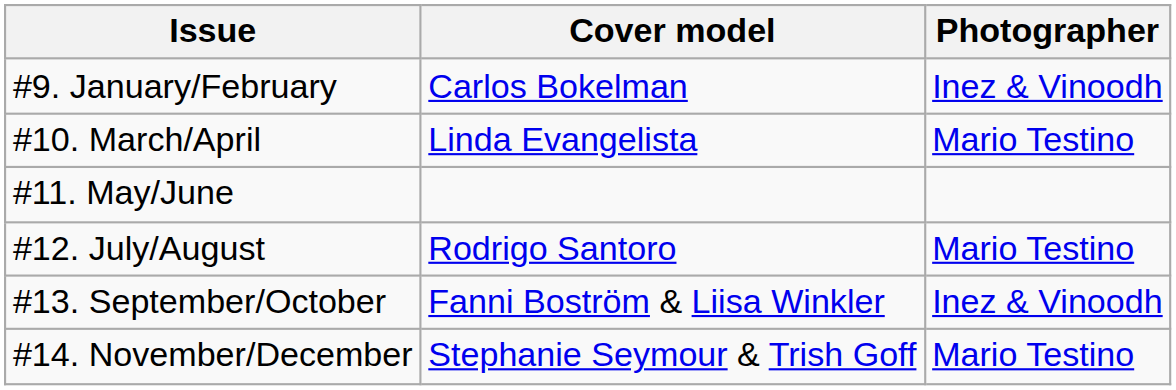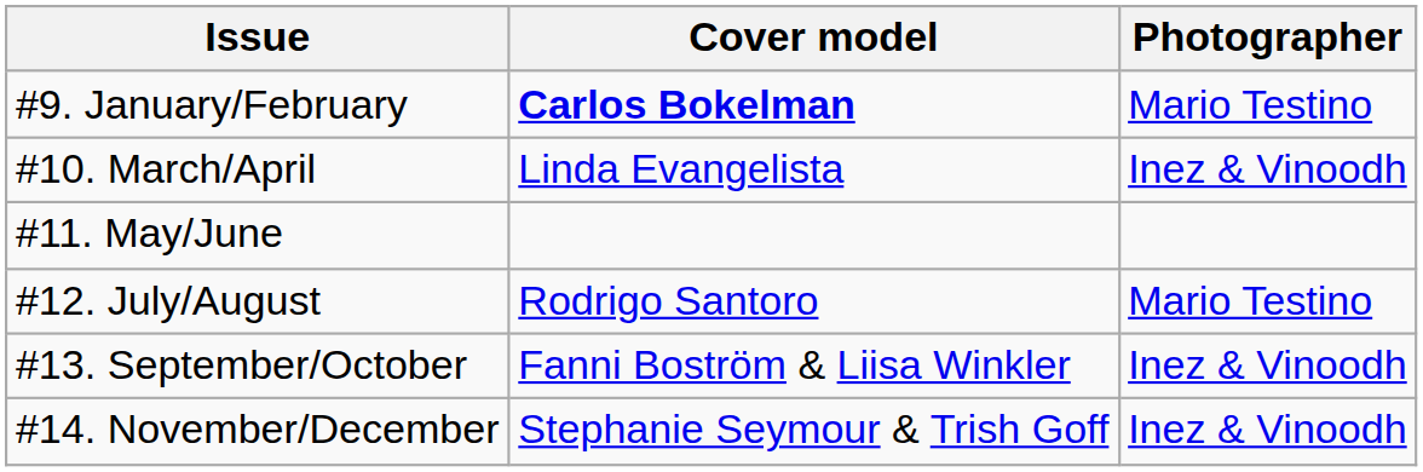#9. January/February | Cover model: normal -> bold
#9. January/February | Photographer: Inez & Vinoodh -> Mario Testino
#10. March/April | Photographer: Mario Testino -> Inez & Vinoodh
#14. November/December | Photographer: Mario Testino -> Inez & Vinoodh
